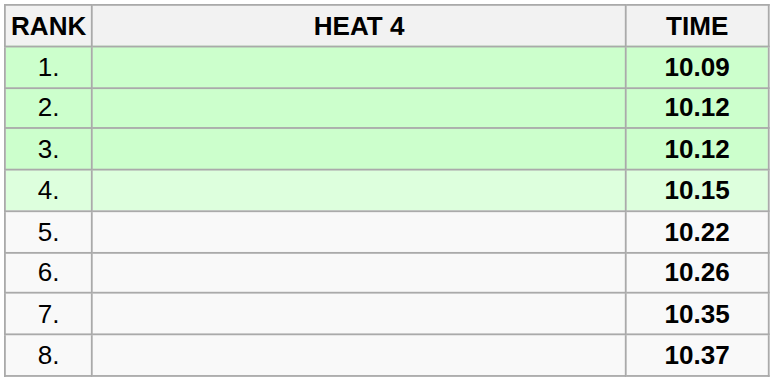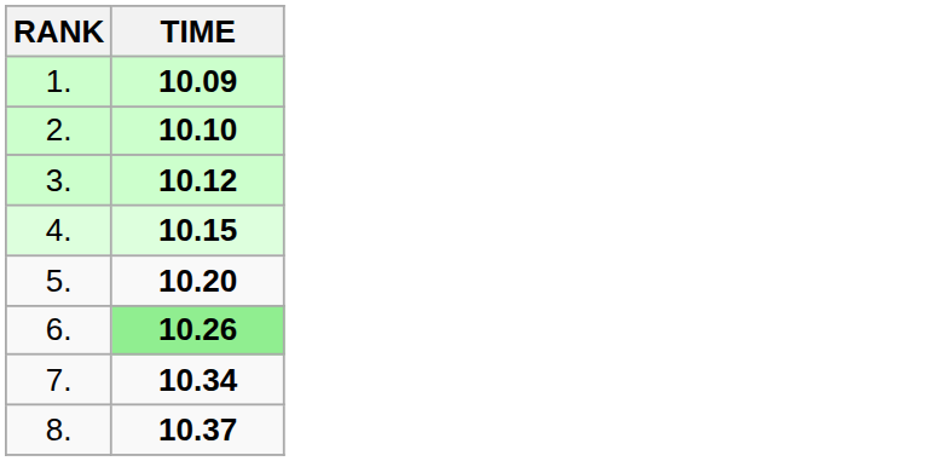- column: HEAT 4
2. | TIME: 10.12 -> 10.10
5. | TIME: 10.22 -> 10.20
6. | TIME: no background -> lightgreen background
7. | TIME: 10.35 -> 10.34
